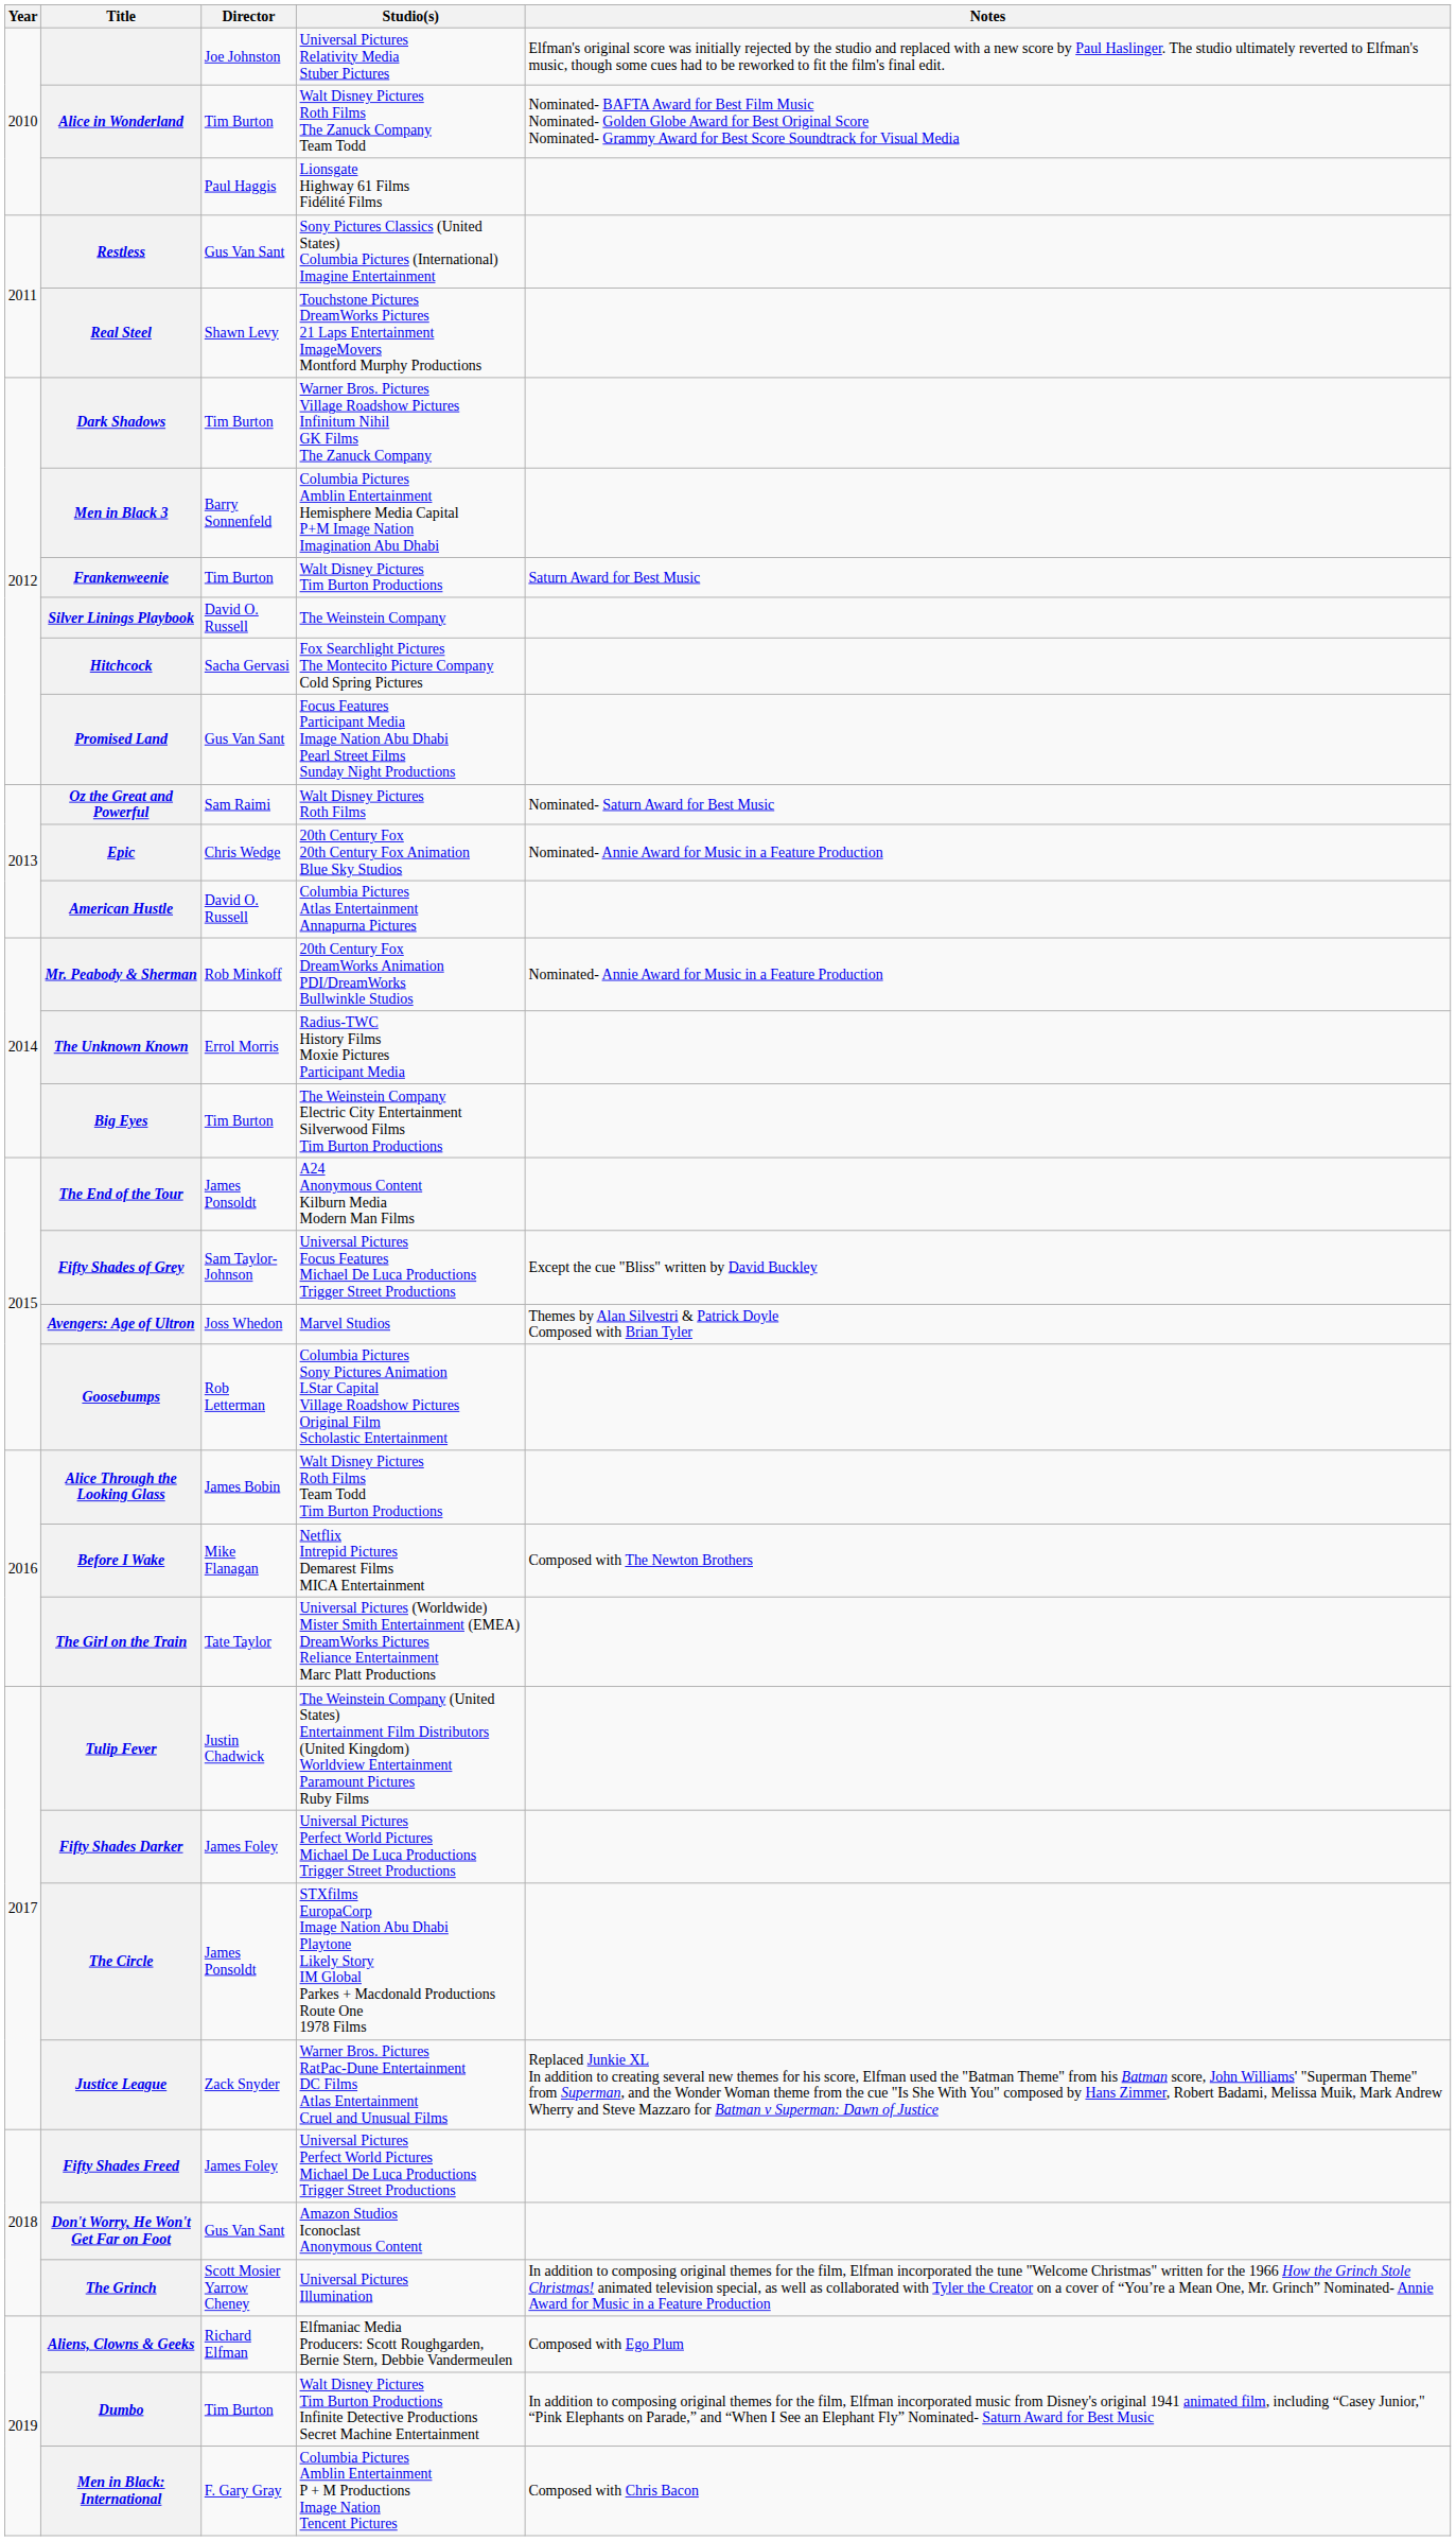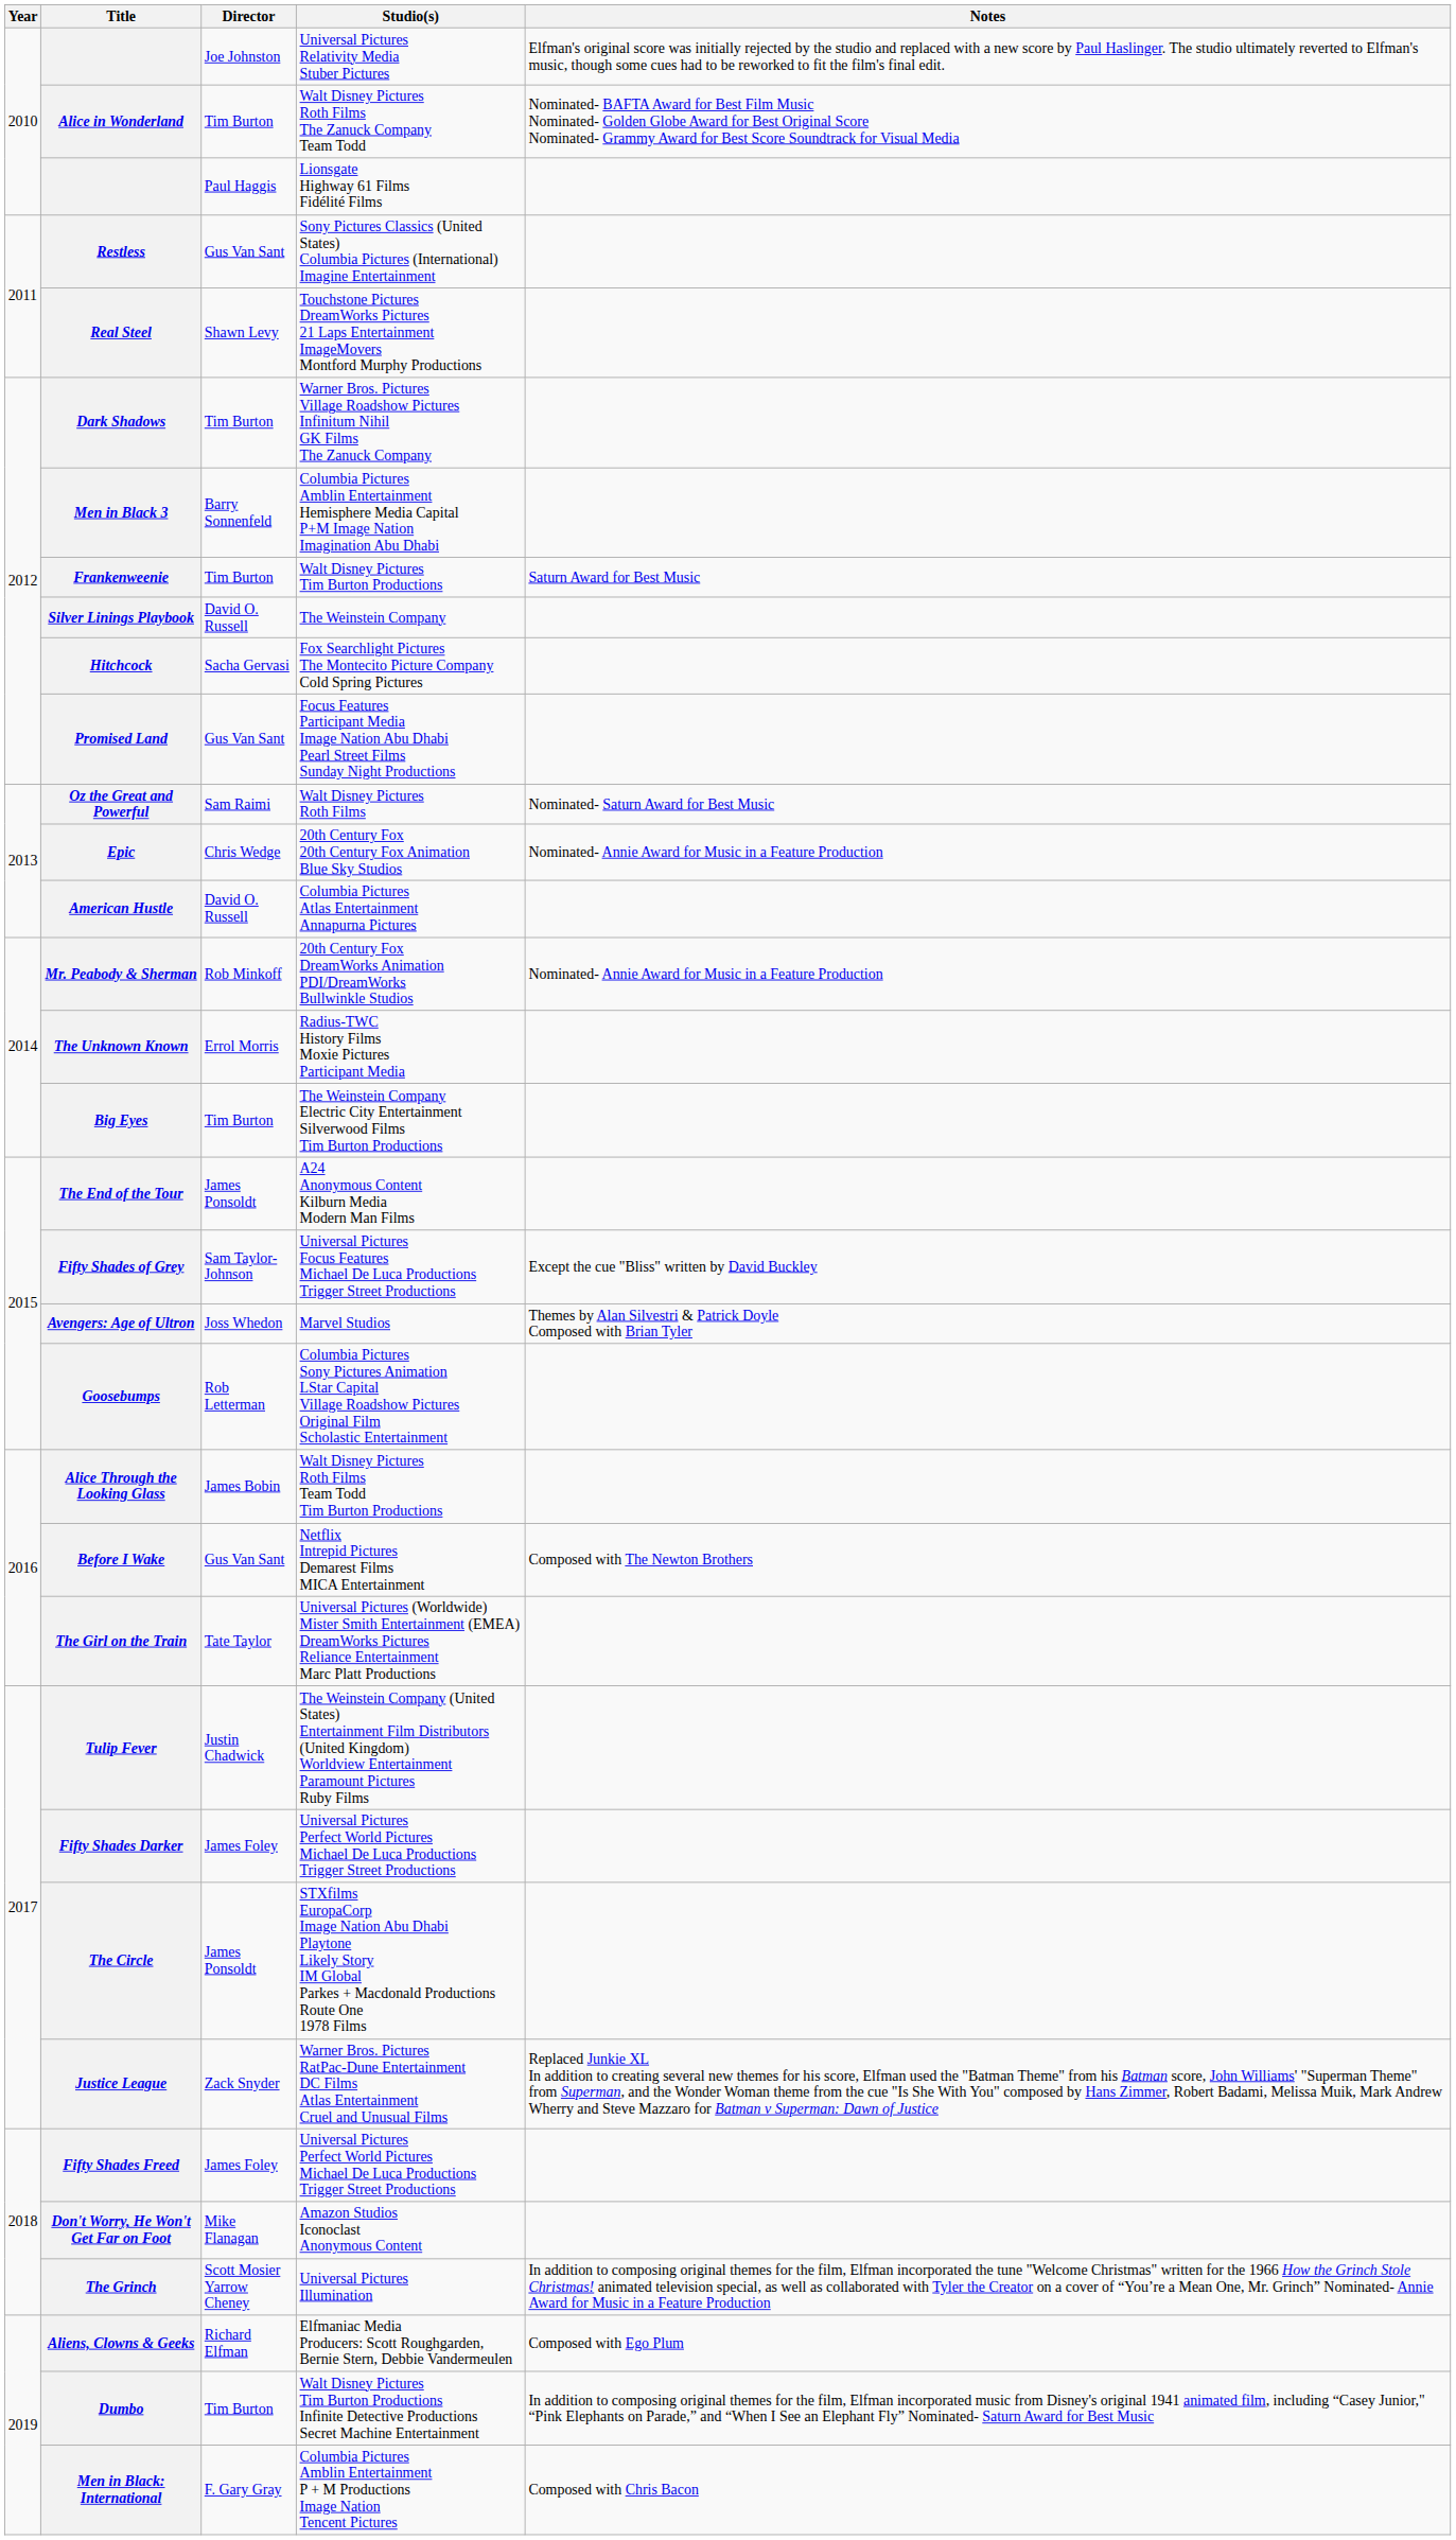Before I Wake | Director: Mike Flanagan -> Gus Van Sant
Don't Worry, He Won't Get Far on Foot | Director: Gus Van Sant -> Mike Flanagan
